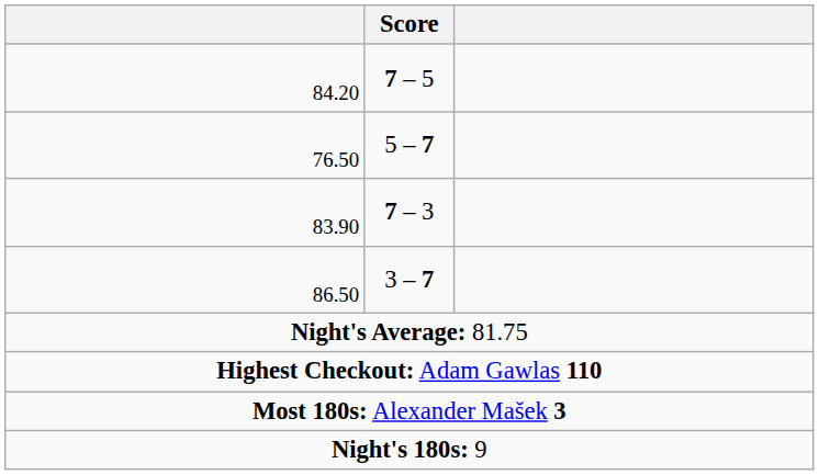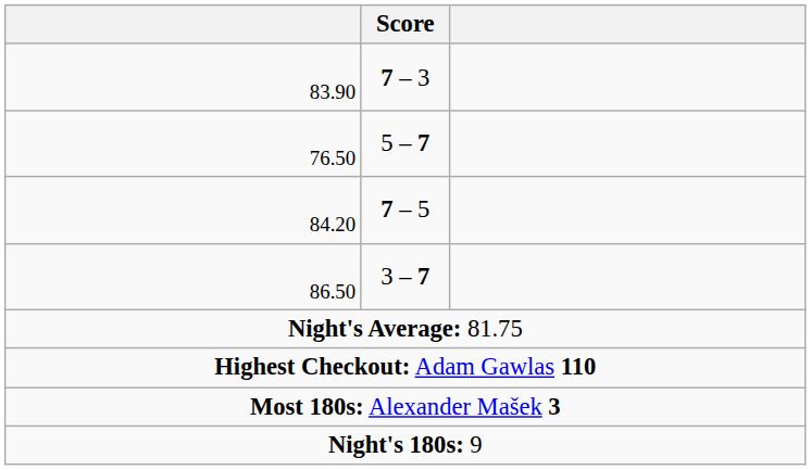rows swapped: 84.20 <-> 83.90
